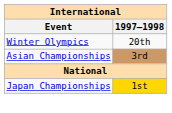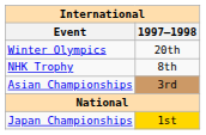+ row: NHK Trophy | 8th
